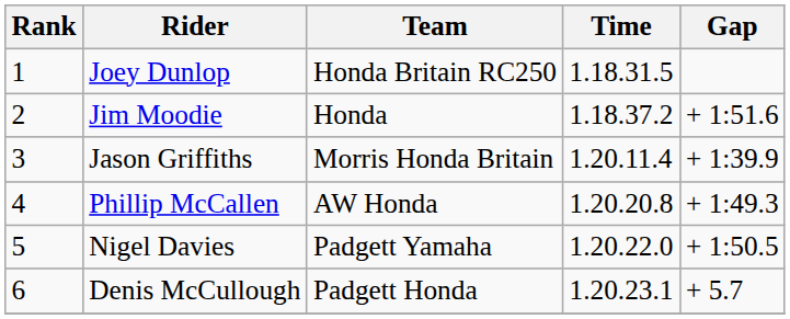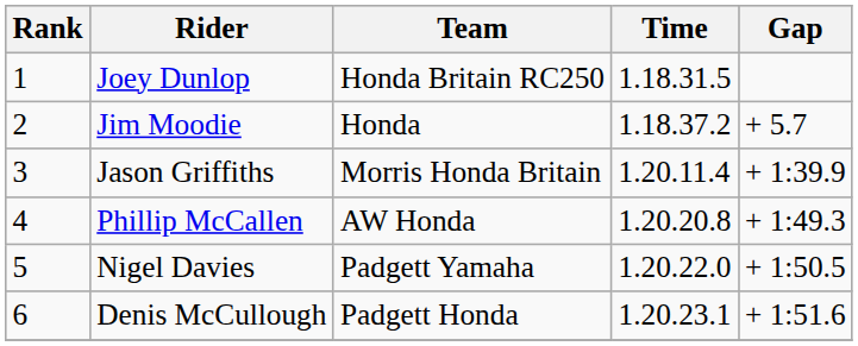Jim Moodie | Gap: + 1:51.6 -> + 5.7
Denis McCullough | Gap: + 5.7 -> + 1:51.6
